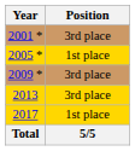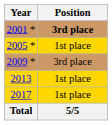2001 * | Position: normal -> bold
2013 | Position: 3rd place -> 1st place
